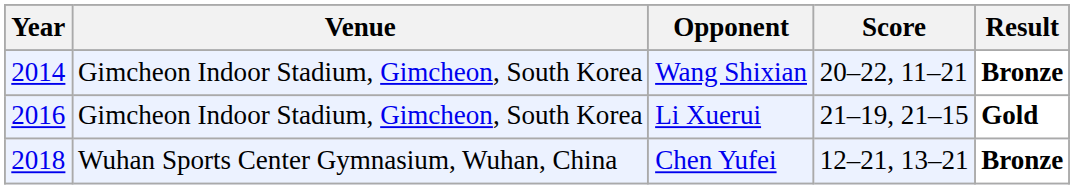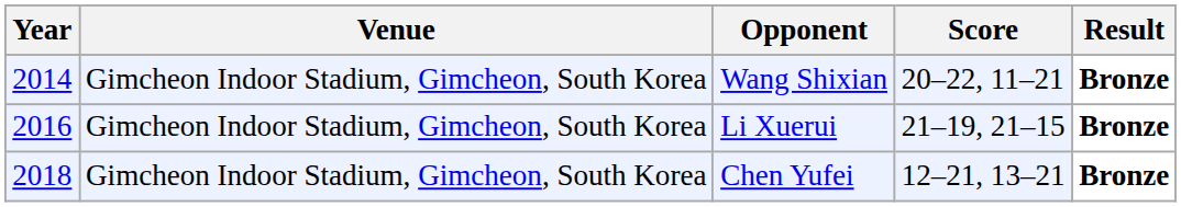Li Xuerui | Result: Gold -> Bronze
Chen Yufei | Venue: Wuhan Sports Center Gymnasium, Wuhan, China -> Gimcheon Indoor Stadium, Gimcheon, South Korea
